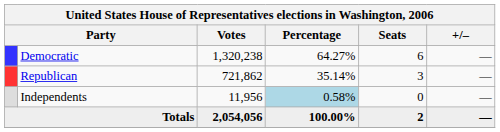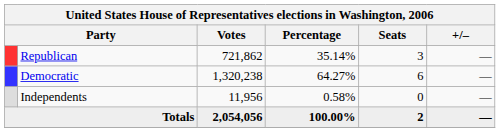rows swapped: Democratic <-> Republican
Independents | Percentage: lightblue background -> no background
